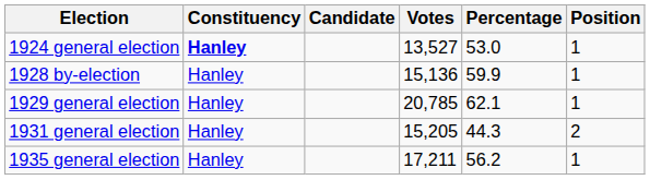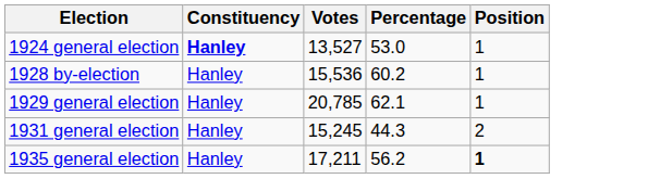- column: Candidate
1928 by-election | Votes: 15,136 -> 15,536
1928 by-election | Percentage: 59.9 -> 60.2
1931 general election | Votes: 15,205 -> 15,245
1935 general election | Position: normal -> bold
